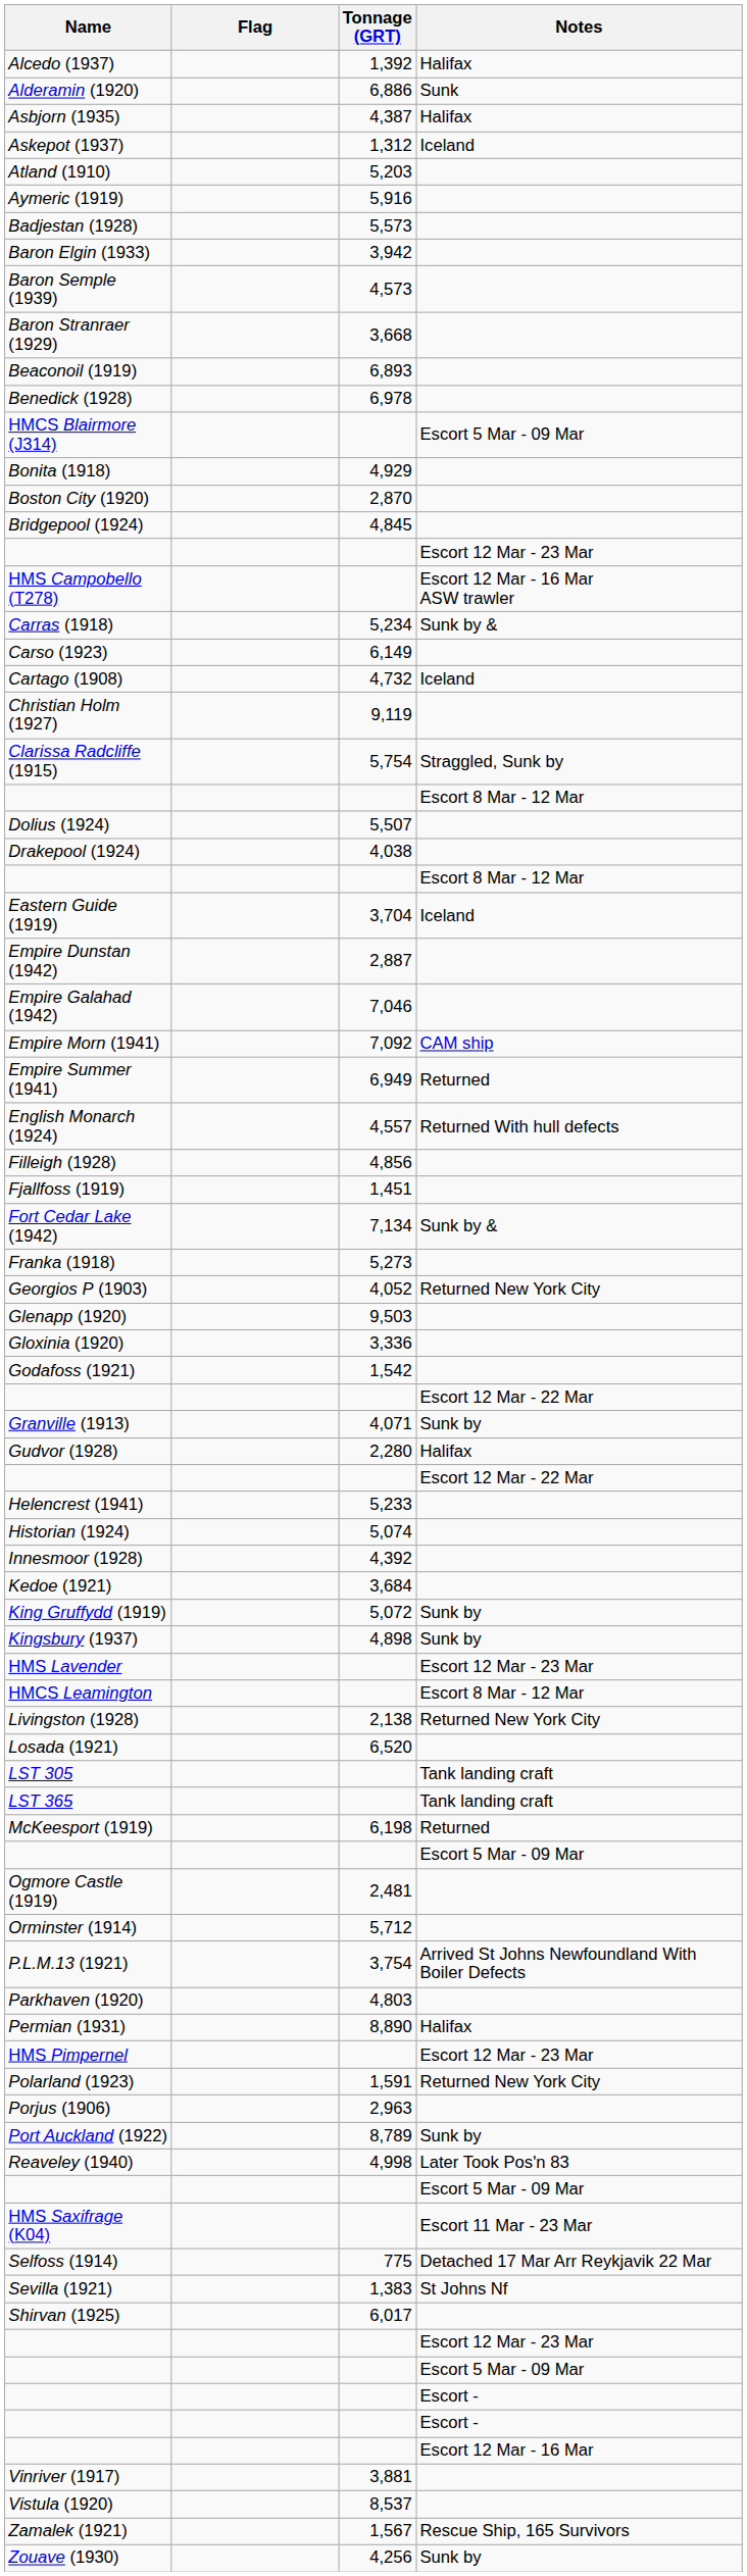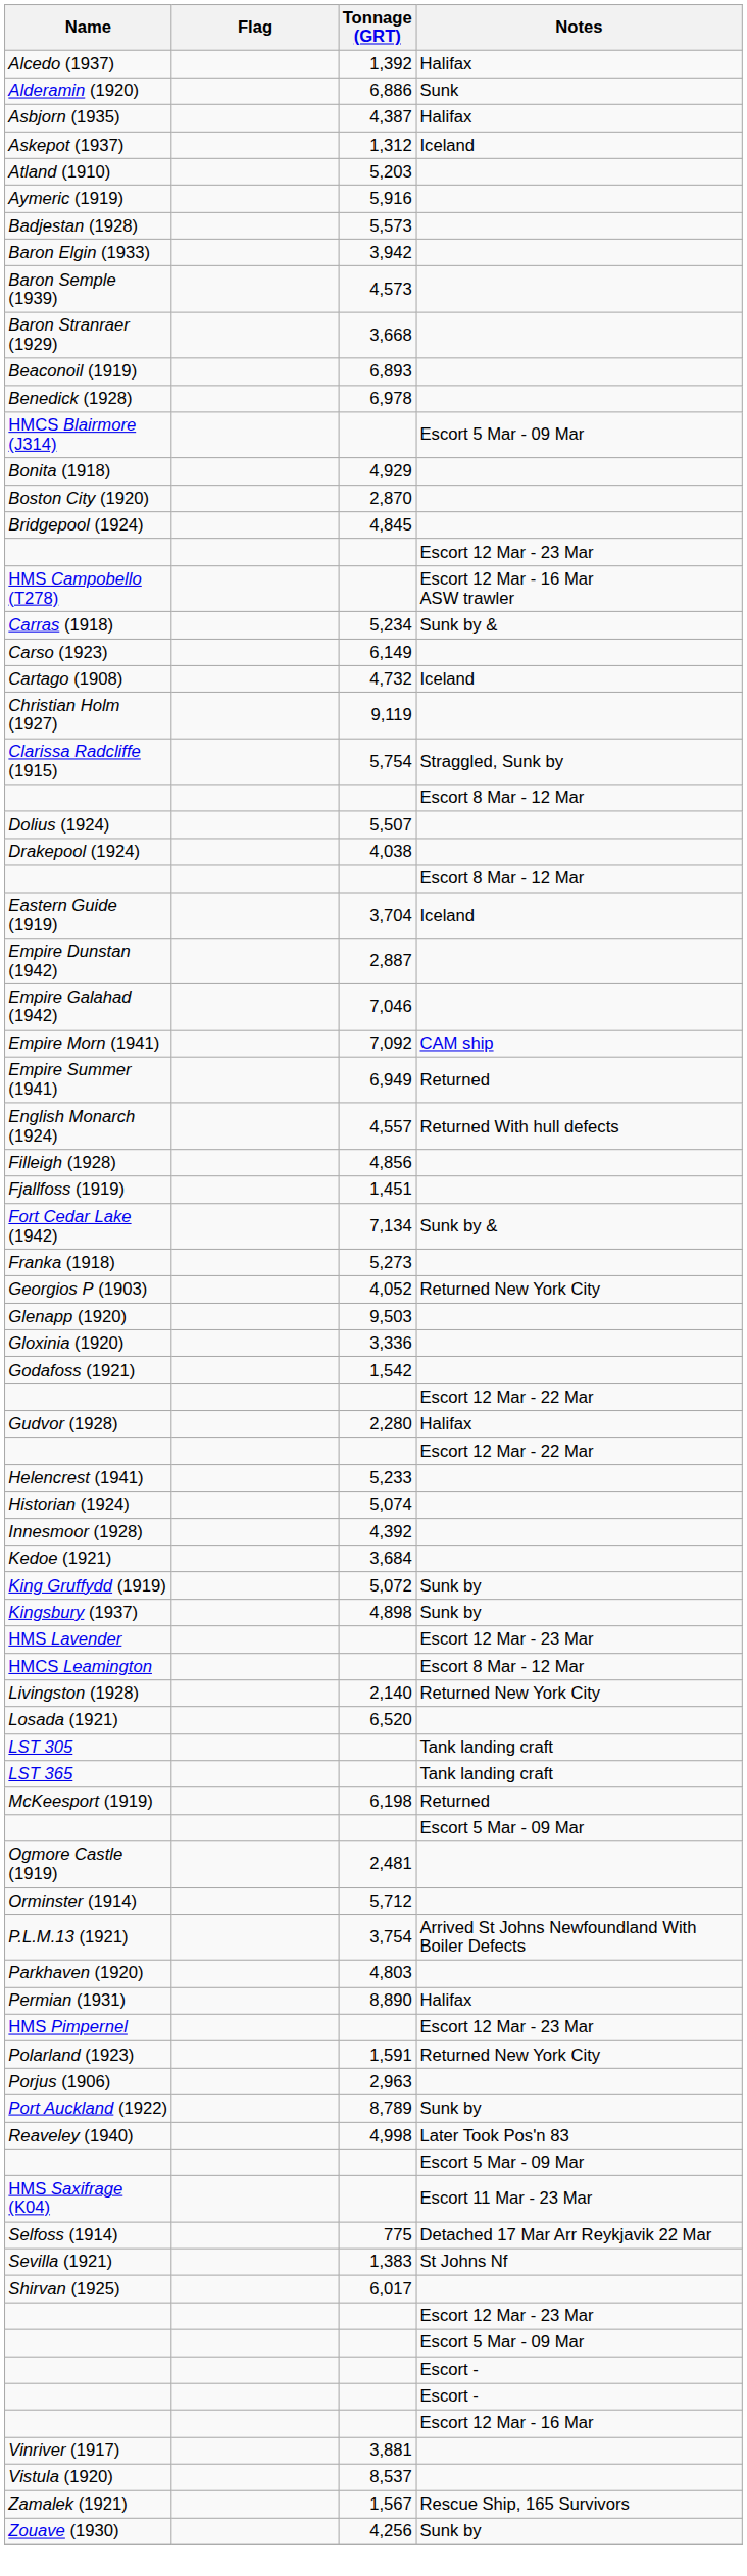- row: Granville (1913) | 4,071 | Sunk by
Livingston (1928) | Tonnage (GRT): 2,138 -> 2,140
